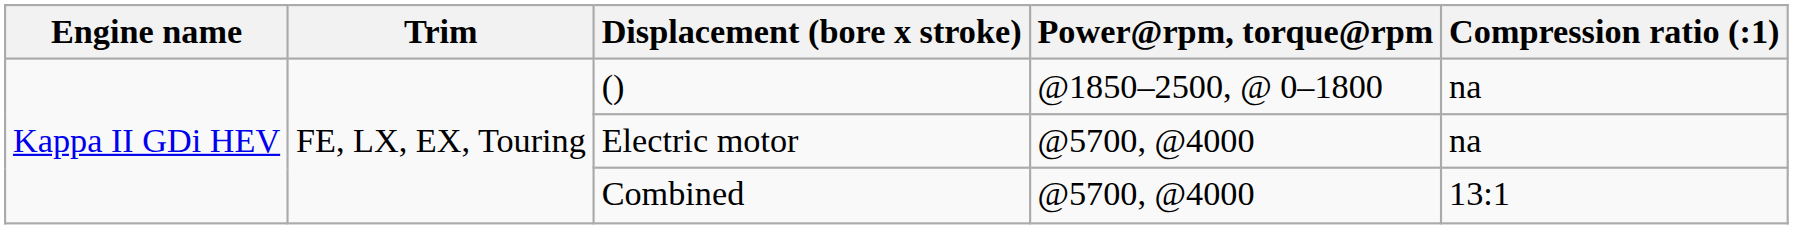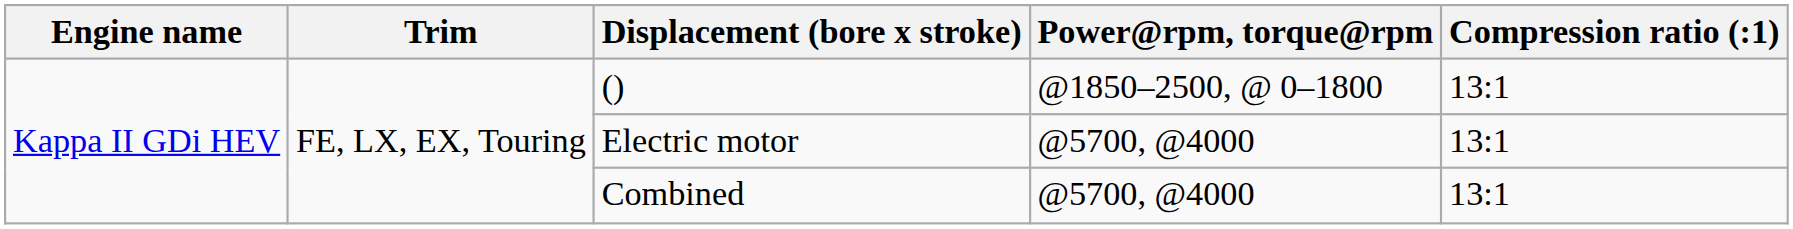() | Compression ratio (:1): na -> 13:1
Electric motor | Compression ratio (:1): na -> 13:1
